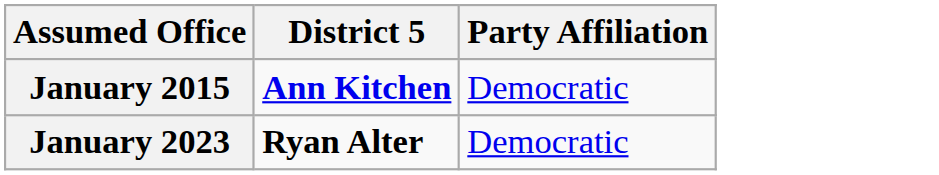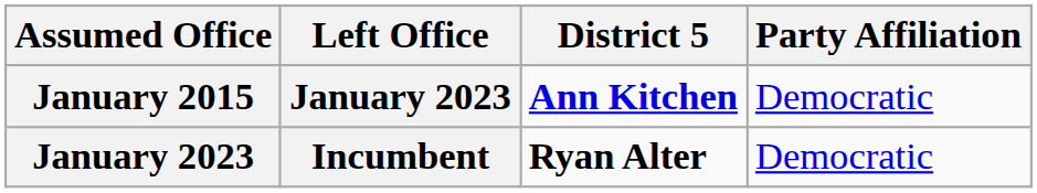+ column: Left Office | January 2023 | Incumbent
